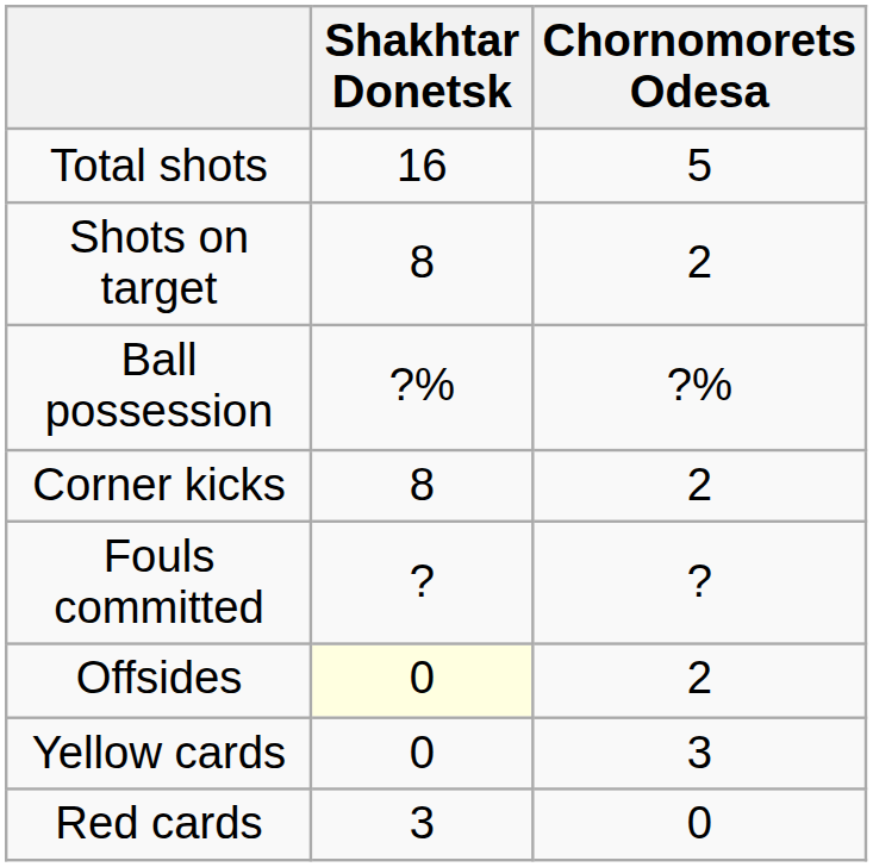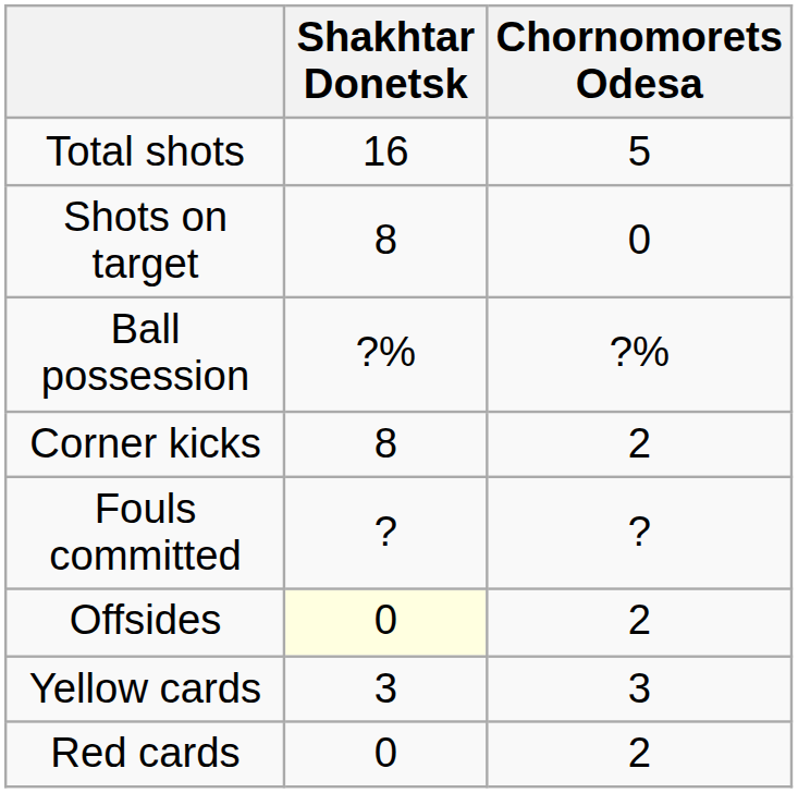Shots on target | Chornomorets Odesa: 2 -> 0
Yellow cards | Shakhtar Donetsk: 0 -> 3
Red cards | Shakhtar Donetsk: 3 -> 0
Red cards | Chornomorets Odesa: 0 -> 2
